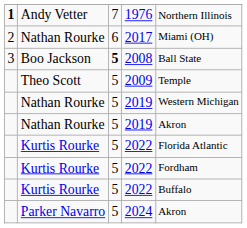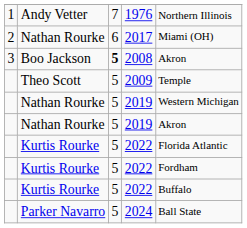1976 | column 1: bold -> normal
2008 | column 5: Ball State -> Akron
2024 | column 5: Akron -> Ball State
